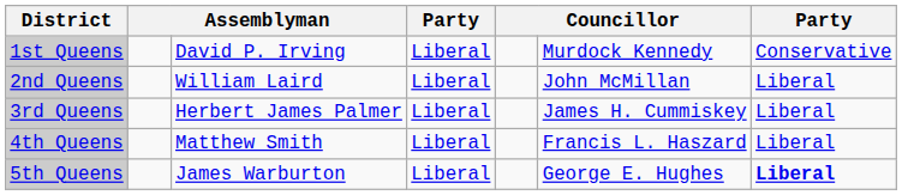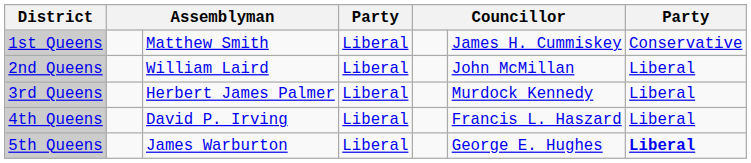1st Queens | column 3: David P. Irving -> Matthew Smith
1st Queens | column 6: Murdock Kennedy -> James H. Cummiskey
3rd Queens | column 6: James H. Cummiskey -> Murdock Kennedy
4th Queens | column 3: Matthew Smith -> David P. Irving
